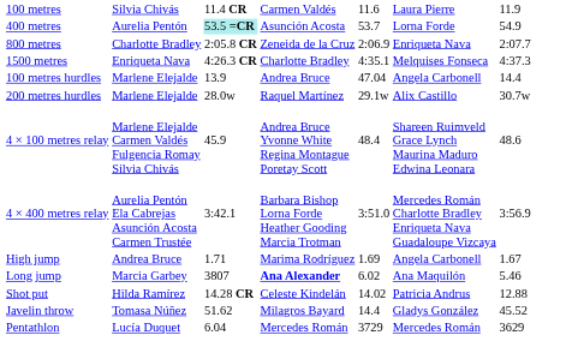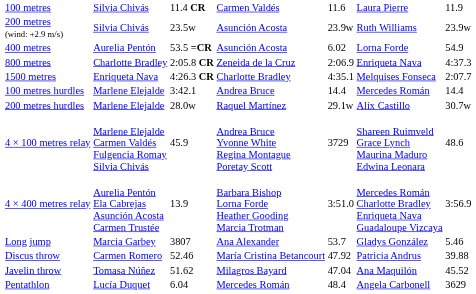+ row: 200 metres (wind: +2.9 m/s) | Silvia Chivás | 23.5w | Asunción Acosta | 23.9w | Ruth Williams | 23.9w
400 metres | column 3: paleturquoise background -> no background
400 metres | column 5: 53.7 -> 6.02
800 metres | column 7: 2:07.7 -> 4:37.3
1500 metres | column 7: 4:37.3 -> 2:07.7
100 metres hurdles | column 3: 13.9 -> 3:42.1
100 metres hurdles | column 5: 47.04 -> 14.4
100 metres hurdles | column 6: Angela Carbonell -> Mercedes Román
4 × 100 metres relay | column 5: 48.4 -> 3729
4 × 400 metres relay | column 3: 3:42.1 -> 13.9
- row: High jump | Andrea Bruce | 1.71 | Marima Rodríguez | 1.69 | Angela Carbonell | 1.67
Long jump | column 4: bold -> normal
Long jump | column 5: 6.02 -> 53.7
Long jump | column 6: Ana Maquilón -> Gladys González
- row: Shot put | Hilda Ramírez | 14.28 CR | Celeste Kindelán | 14.02 | Patricia Andrus | 12.88
+ row: Discus throw | Carmen Romero | 52.46 | María Cristina Betancourt | 47.92 | Patricia Andrus | 39.88
Javelin throw | column 5: 14.4 -> 47.04
Javelin throw | column 6: Gladys González -> Ana Maquilón
Pentathlon | column 5: 3729 -> 48.4
Pentathlon | column 6: Mercedes Román -> Angela Carbonell
